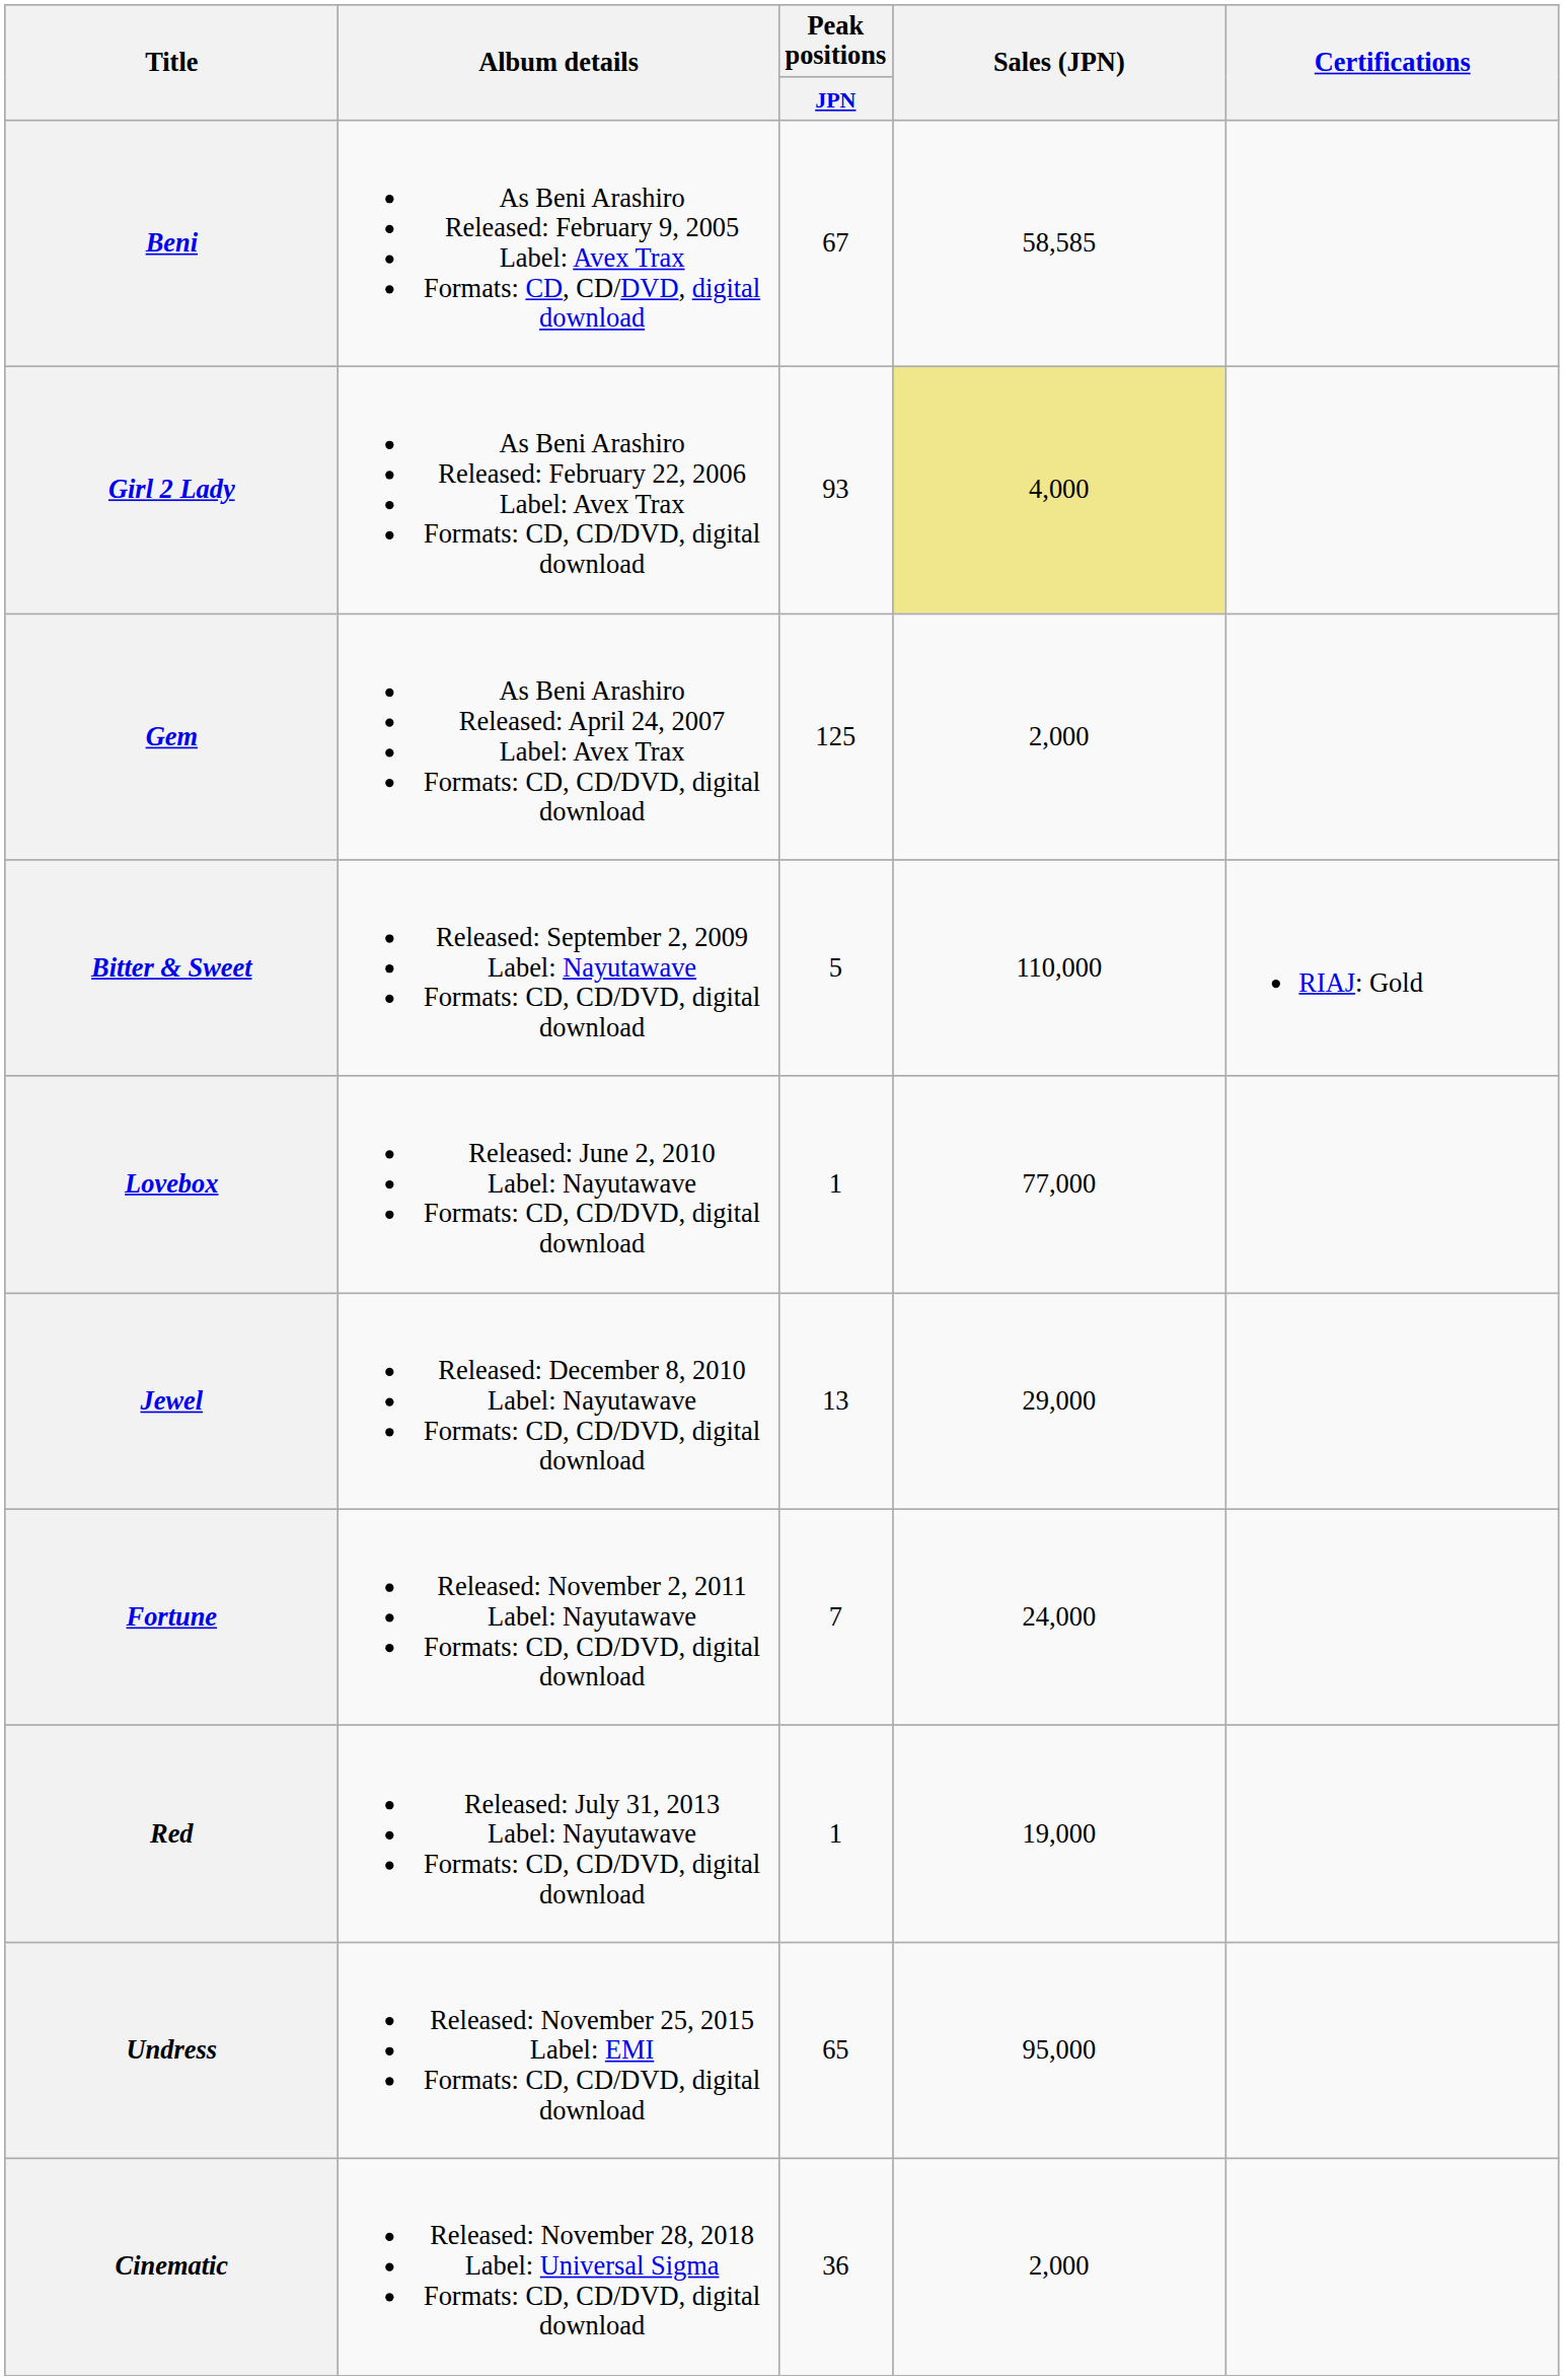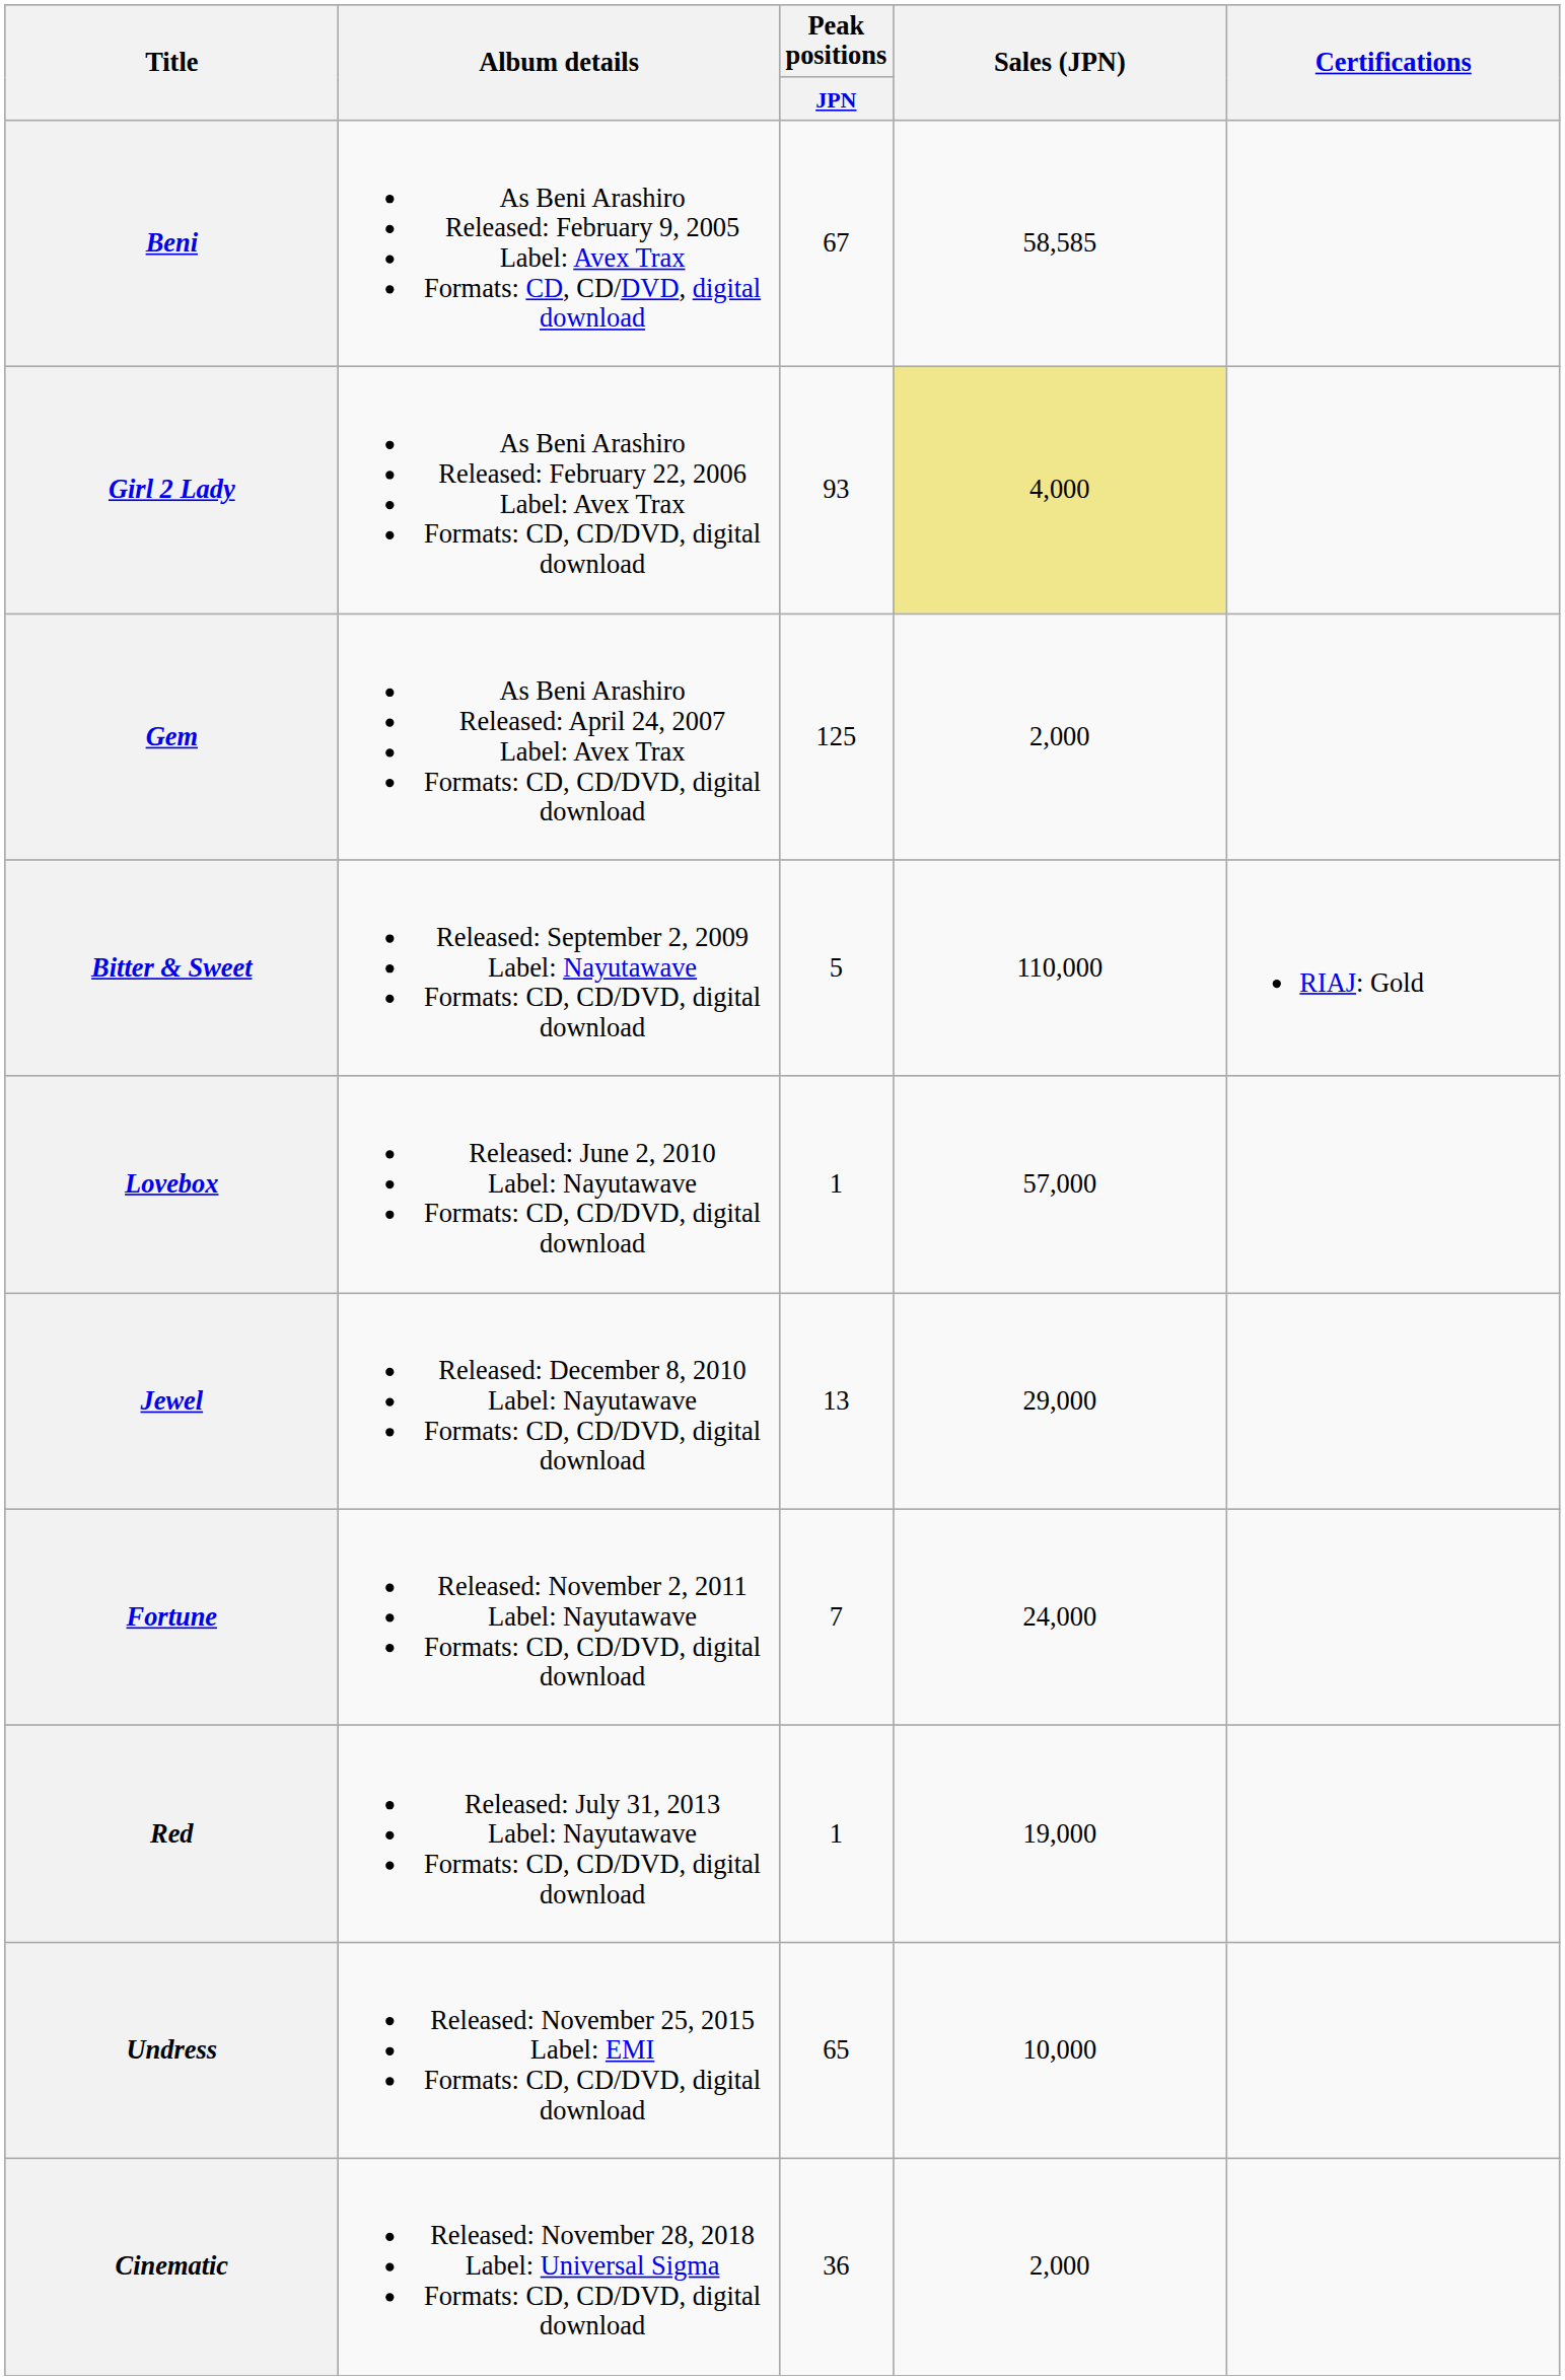Lovebox | Sales (JPN): 77,000 -> 57,000
Undress | Sales (JPN): 95,000 -> 10,000
